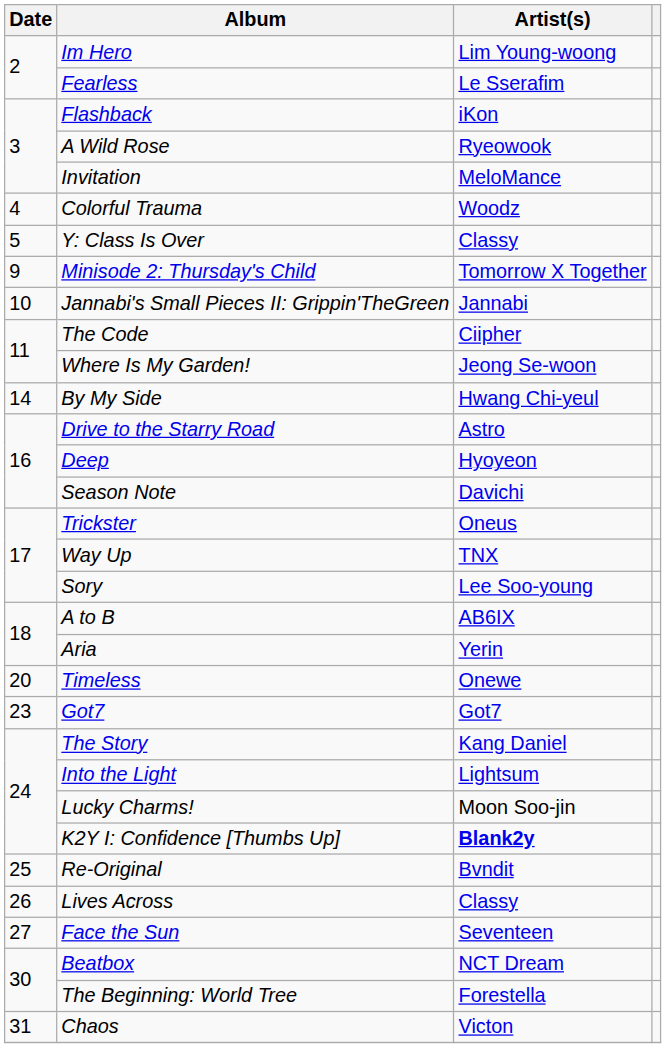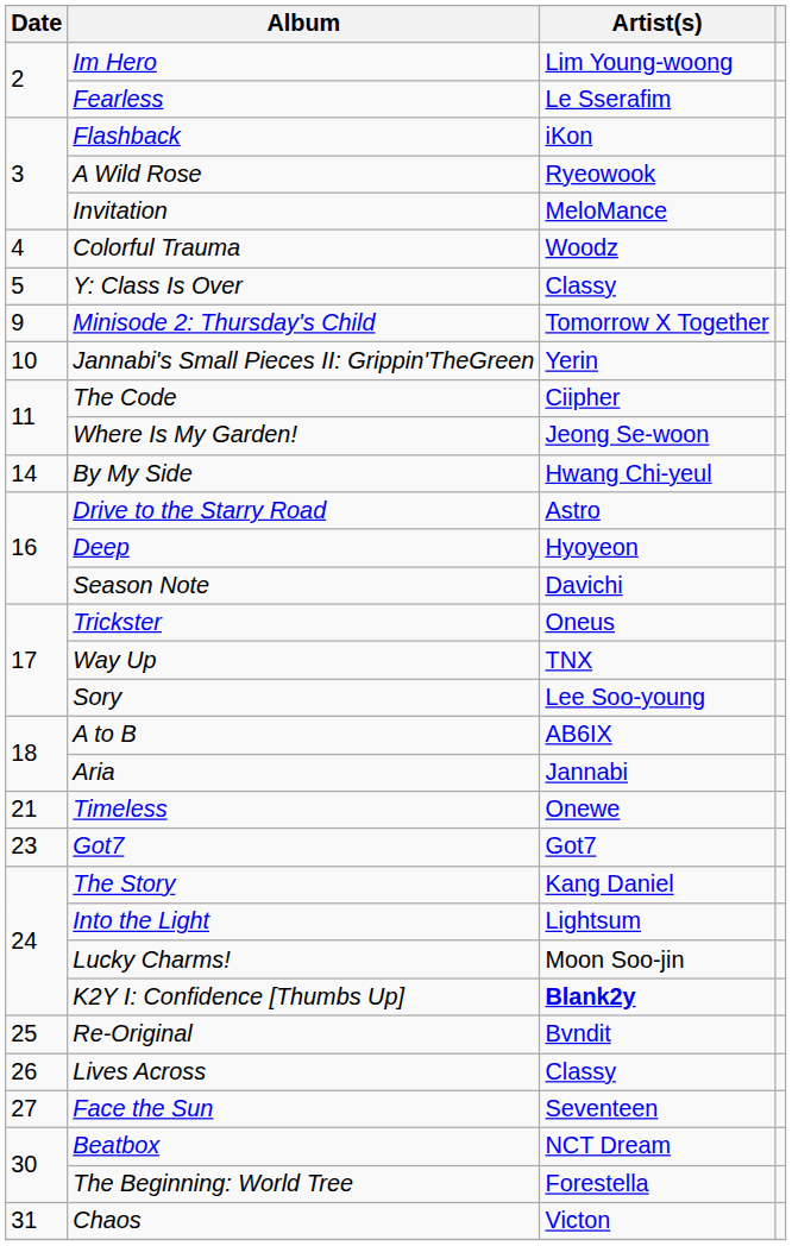Jannabi's Small Pieces II: Grippin'TheGreen | Artist(s): Jannabi -> Yerin
Aria | Artist(s): Yerin -> Jannabi
Timeless | Date: 20 -> 21
